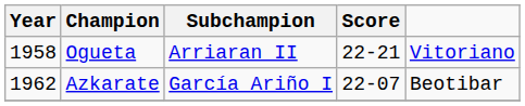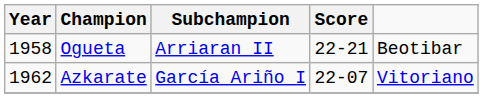Ogueta | column 5: Vitoriano -> Beotibar
Azkarate | column 5: Beotibar -> Vitoriano
